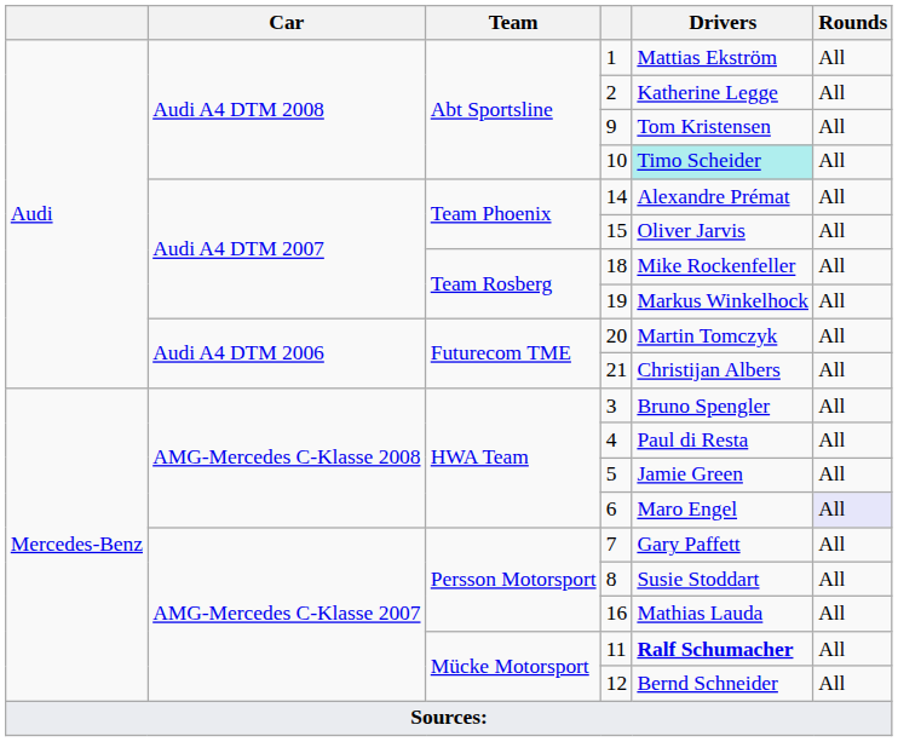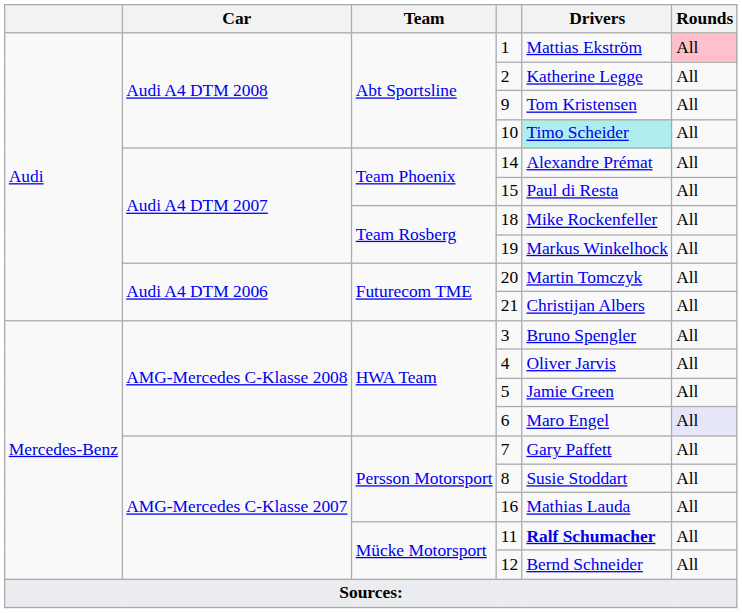1 | Rounds: no background -> pink background
15 | Drivers: Oliver Jarvis -> Paul di Resta
4 | Drivers: Paul di Resta -> Oliver Jarvis
